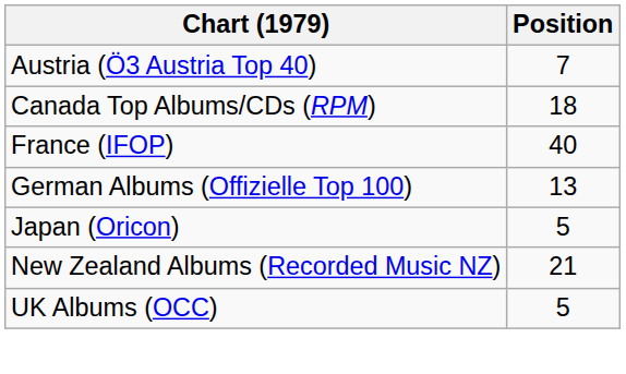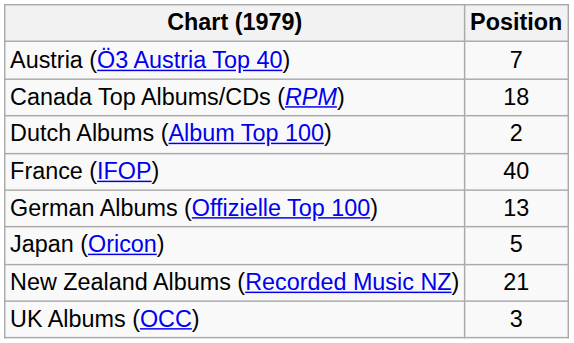+ row: Dutch Albums (Album Top 100) | 2
UK Albums (OCC) | Position: 5 -> 3
